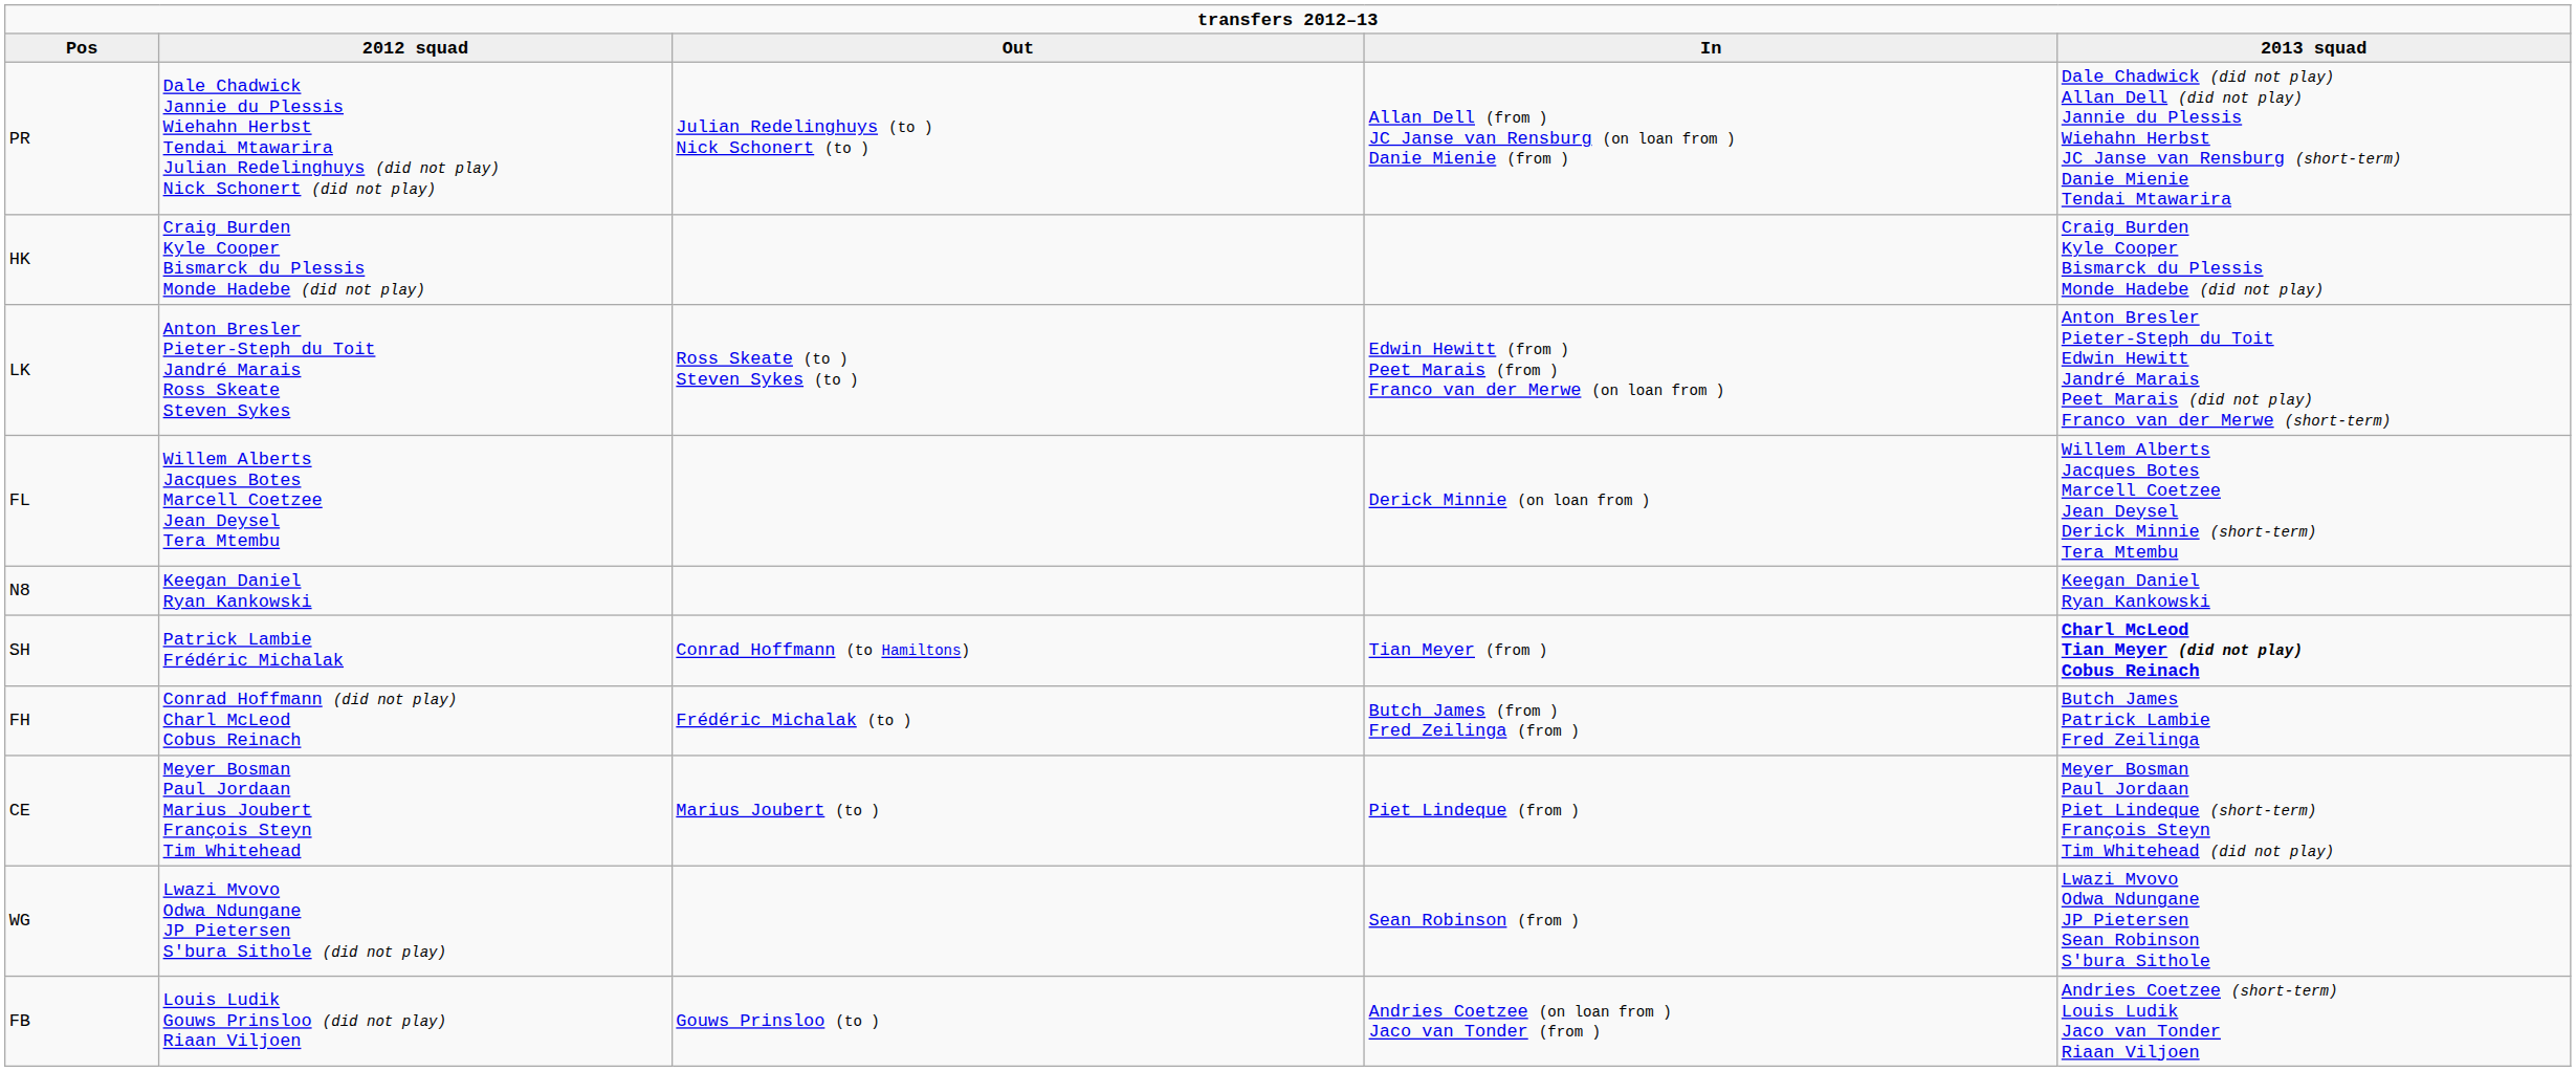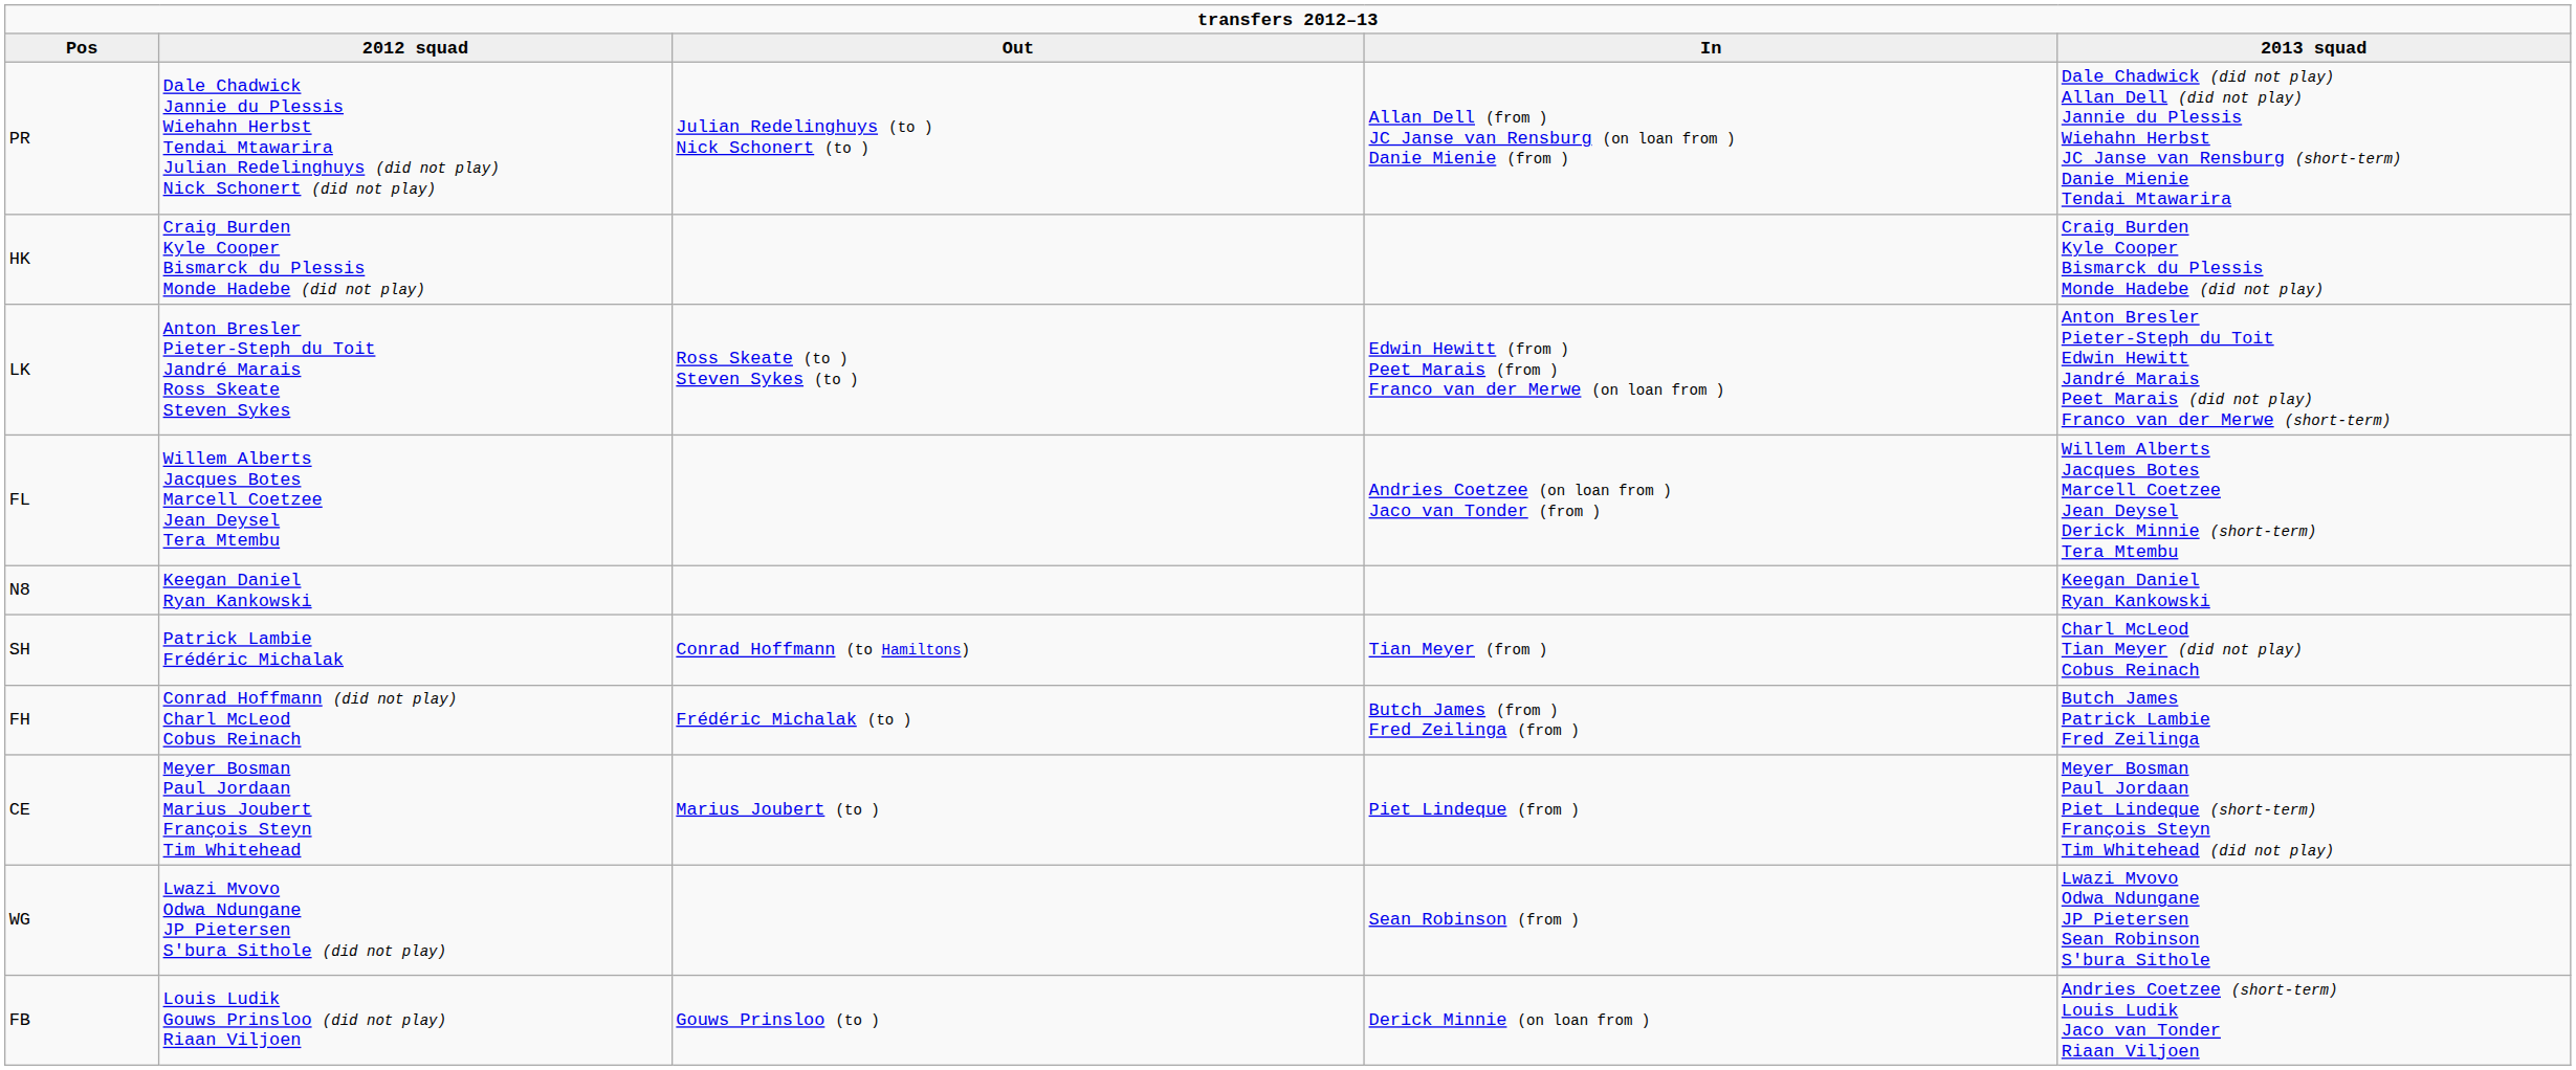FL | In: Derick Minnie (on loan from ) -> Andries Coetzee (on loan from ) Jaco van Tonder (from )
SH | 2013 squad: bold -> normal
FB | In: Andries Coetzee (on loan from ) Jaco van Tonder (from ) -> Derick Minnie (on loan from )
